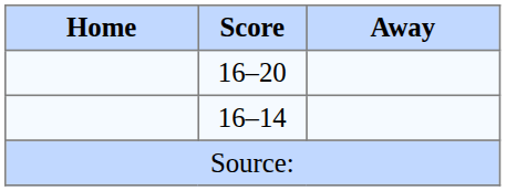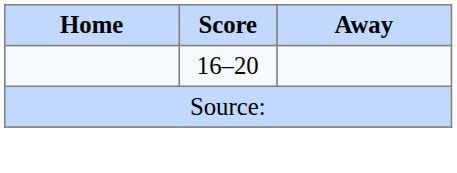- row: 16–14
